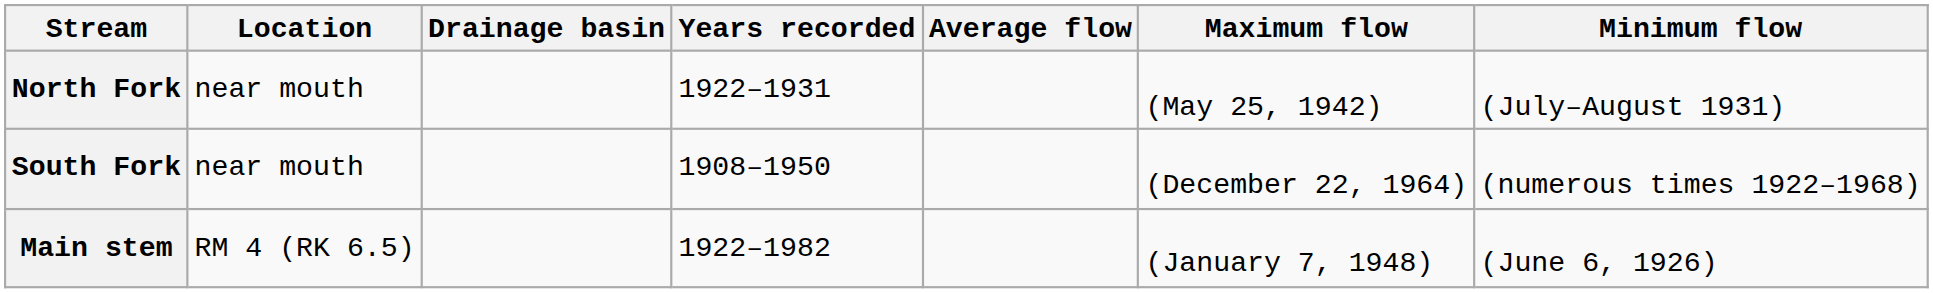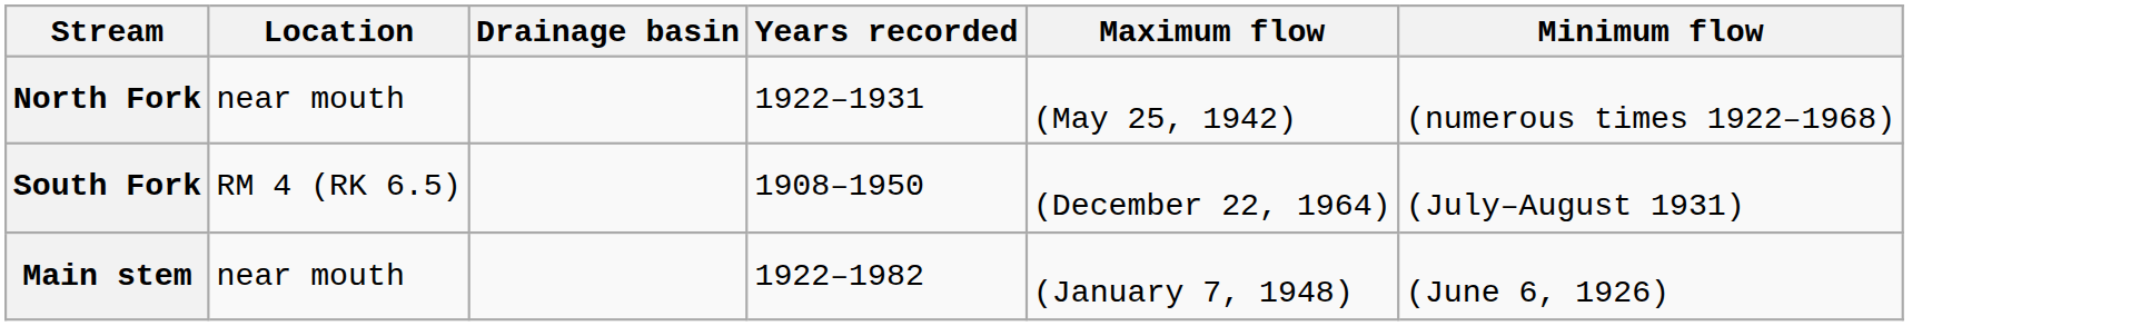- column: Average flow
North Fork | Minimum flow: (July–August 1931) -> (numerous times 1922–1968)
South Fork | Location: near mouth -> RM 4 (RK 6.5)
South Fork | Minimum flow: (numerous times 1922–1968) -> (July–August 1931)
Main stem | Location: RM 4 (RK 6.5) -> near mouth
